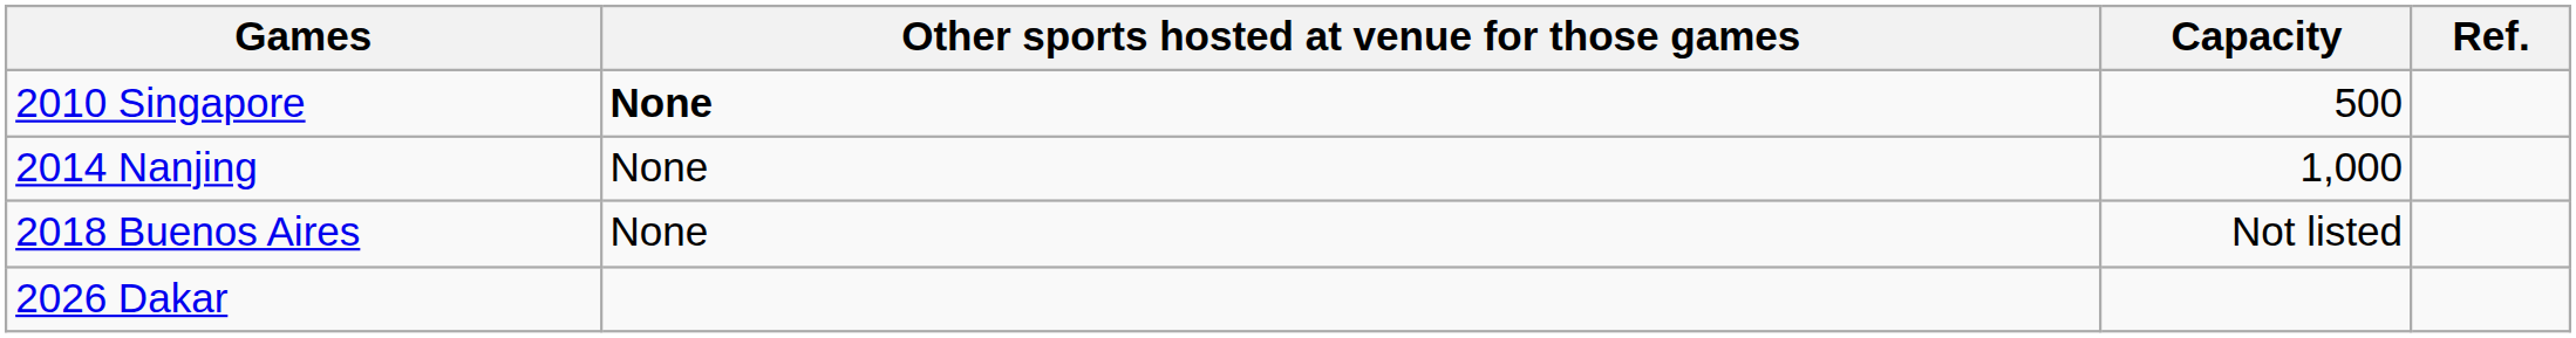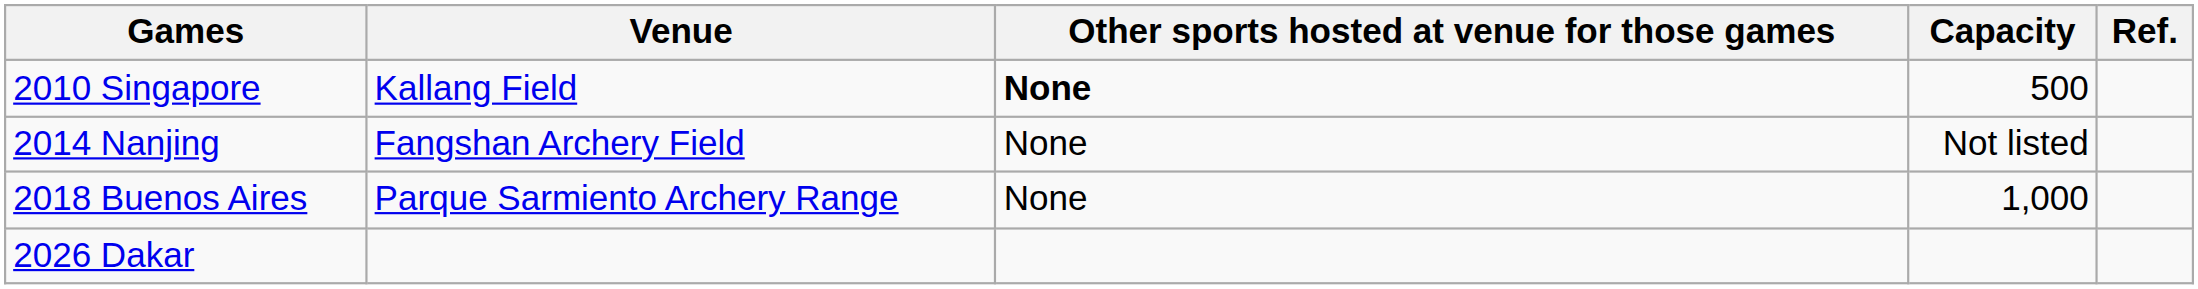+ column: Venue | Kallang Field | Fangshan Archery Field | Parque Sarmiento Archery Range
2014 Nanjing | Capacity: 1,000 -> Not listed
2018 Buenos Aires | Capacity: Not listed -> 1,000
